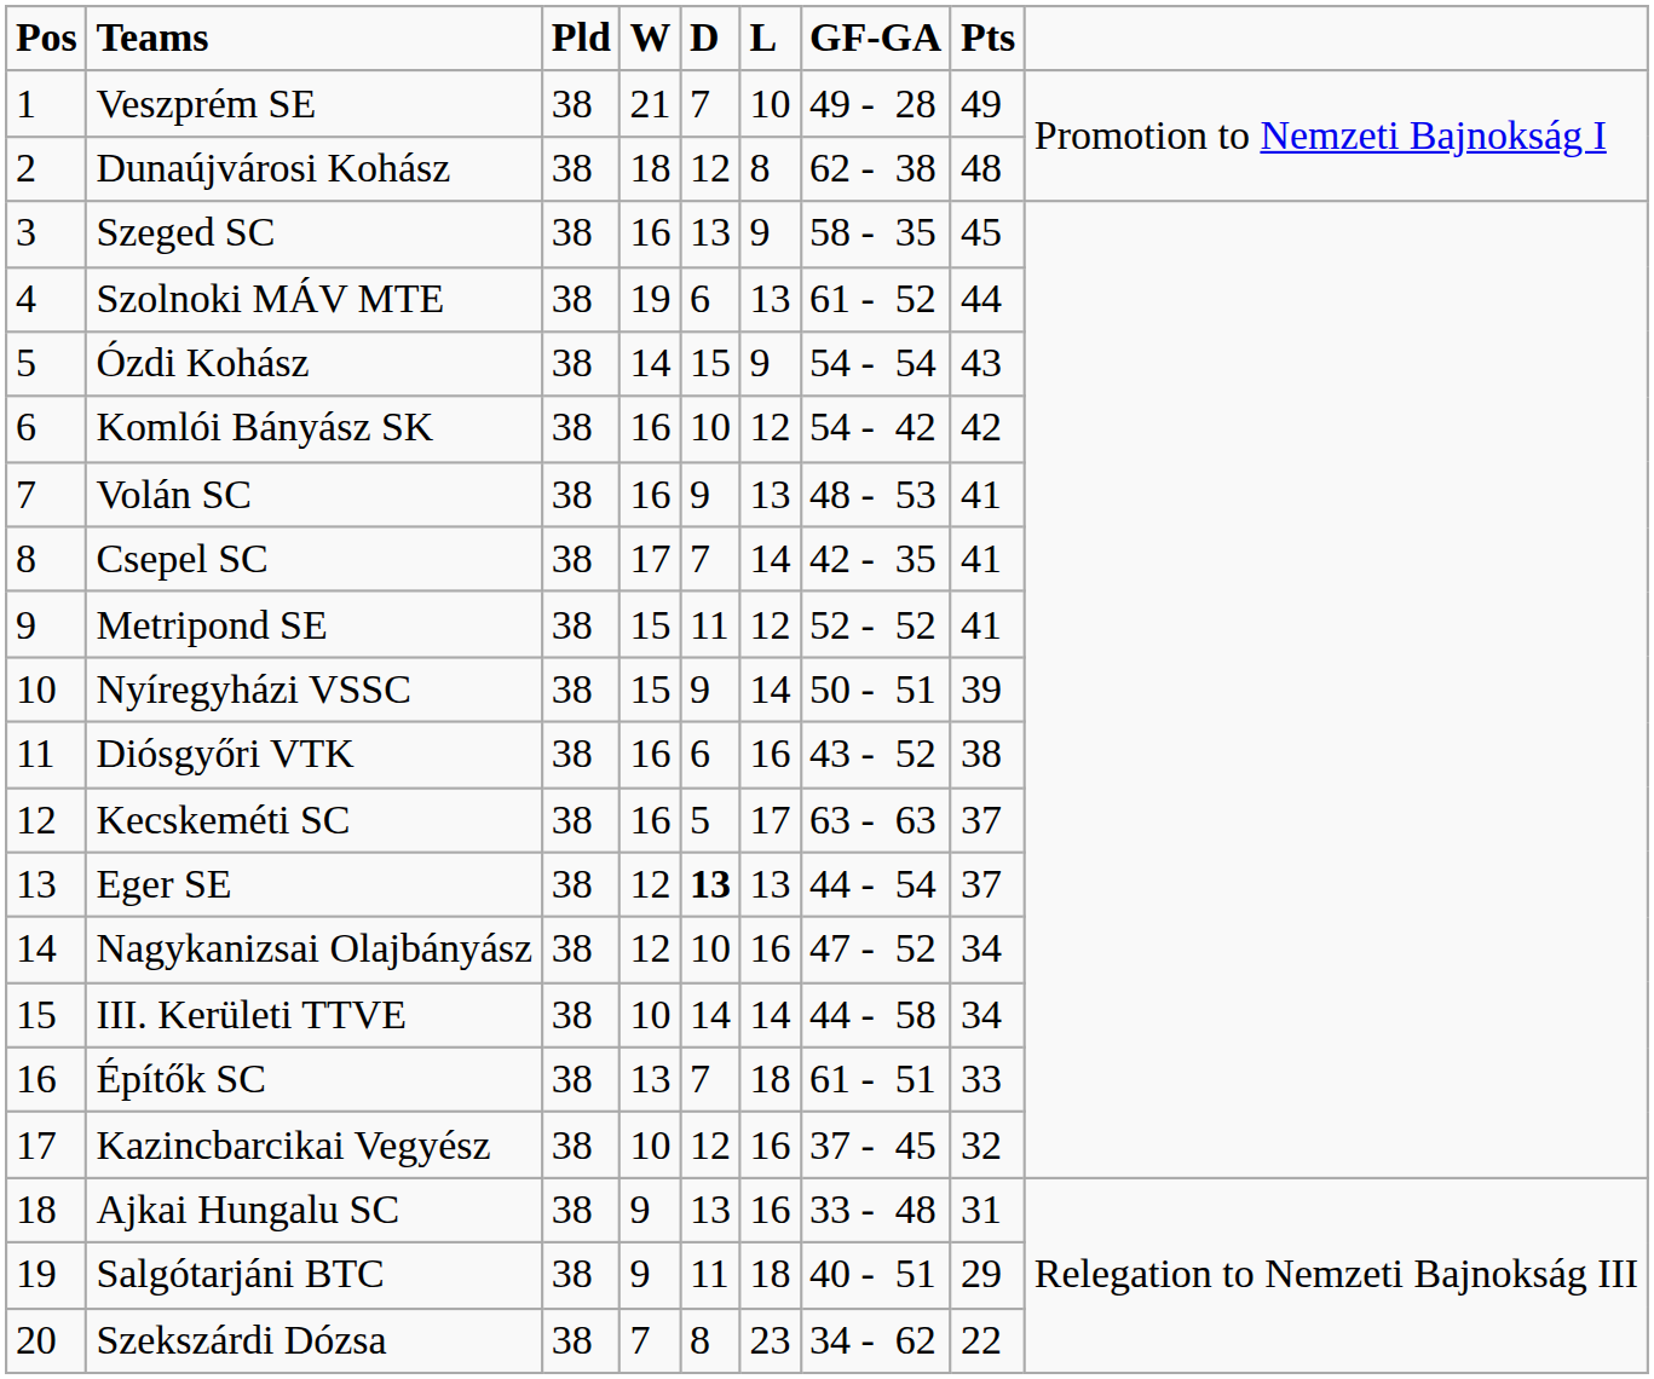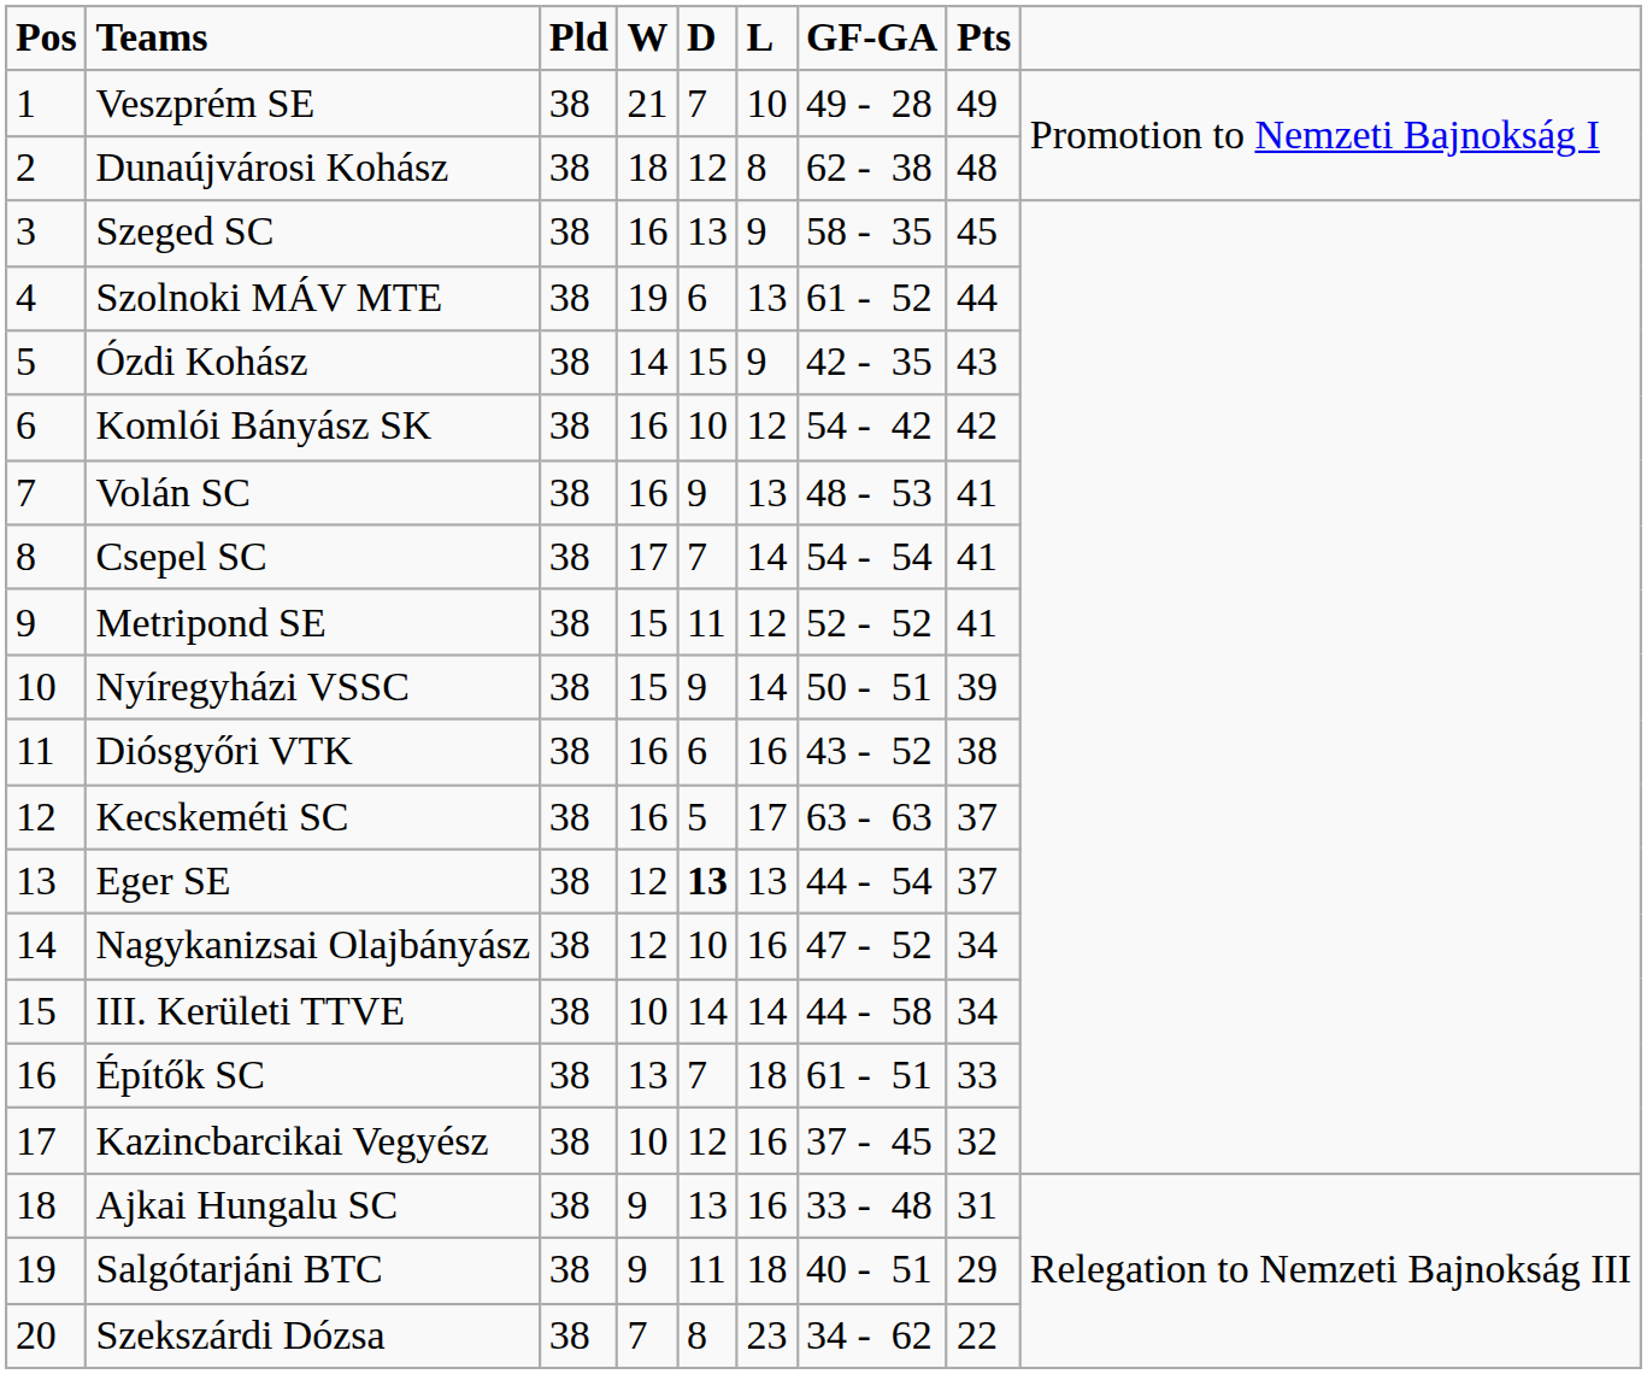Ózdi Kohász | GF-GA: 54 - 54 -> 42 - 35
Csepel SC | GF-GA: 42 - 35 -> 54 - 54
